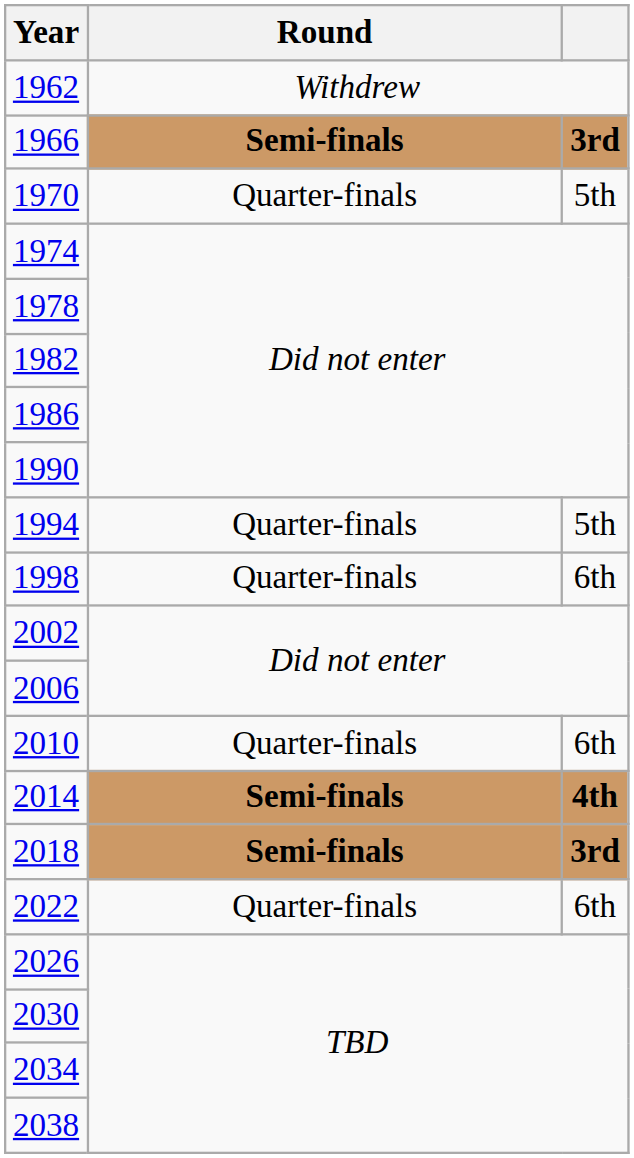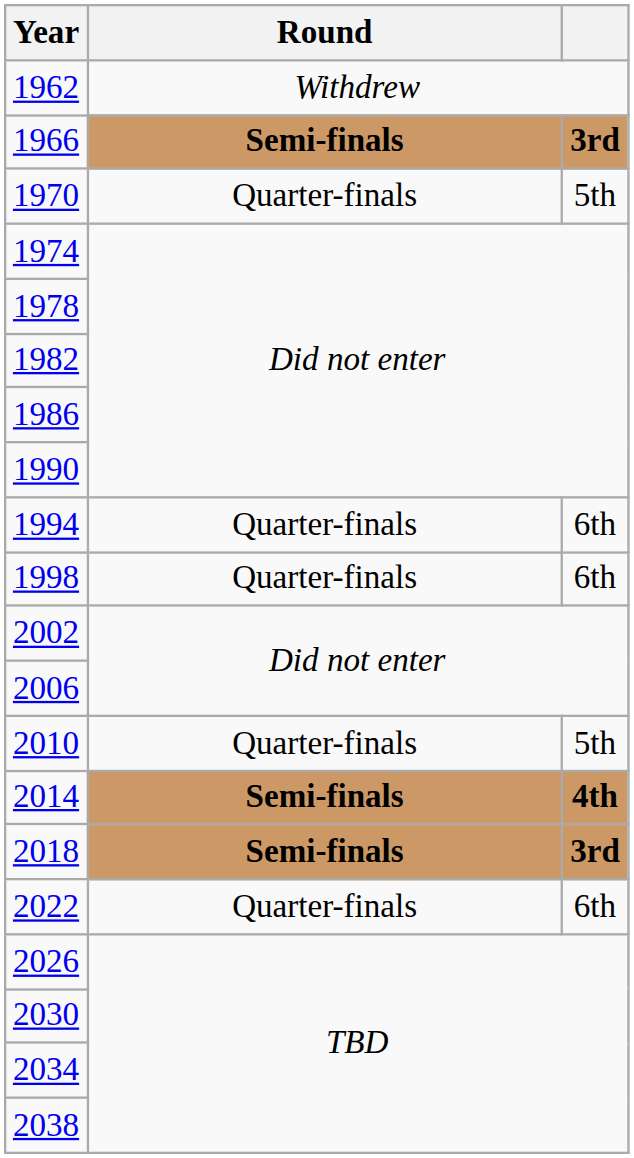1994 | column 3: 5th -> 6th
2010 | column 3: 6th -> 5th
